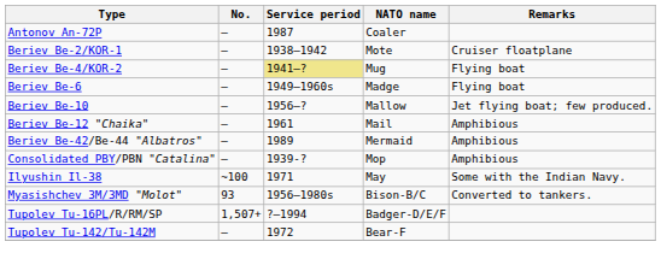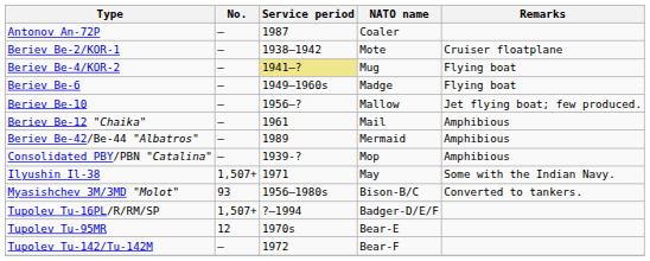Ilyushin Il-38 | No.: ~100 -> 1,507+
+ row: Tupolev Tu-95MR | 12 | 1970s | Bear-E
